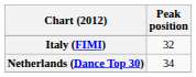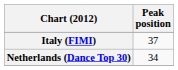Italy (FIMI) | Peak position: 32 -> 37
